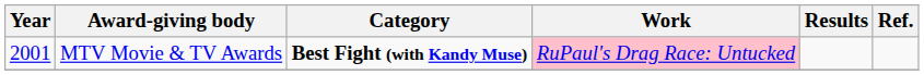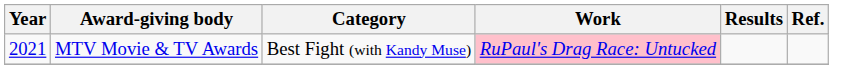MTV Movie & TV Awards | Year: 2001 -> 2021
MTV Movie & TV Awards | Category: bold -> normal
